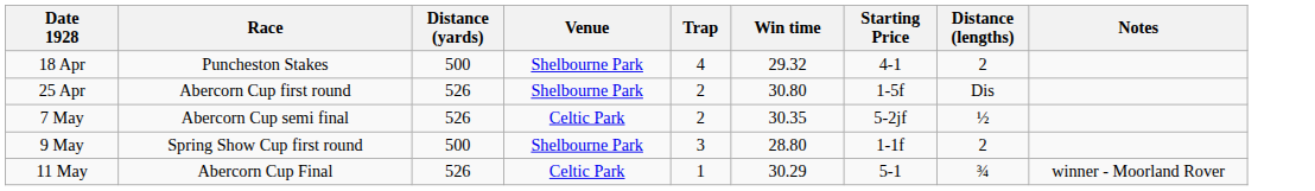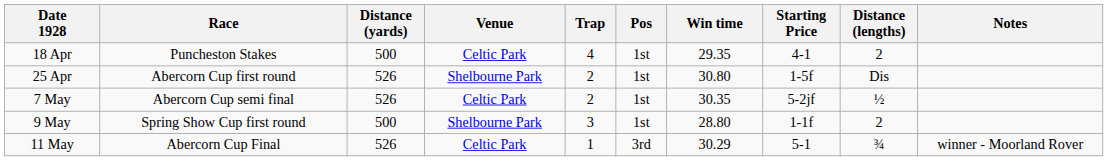+ column: Pos | 1st | 1st | 1st | 1st | 3rd
18 Apr | Venue: Shelbourne Park -> Celtic Park
18 Apr | Win time: 29.32 -> 29.35
